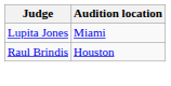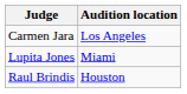+ row: Carmen Jara | Los Angeles
